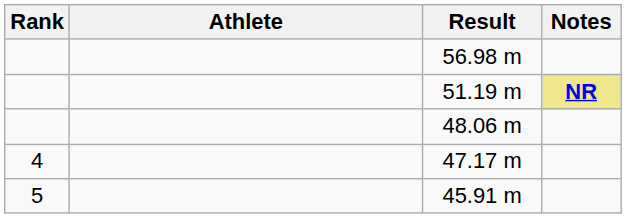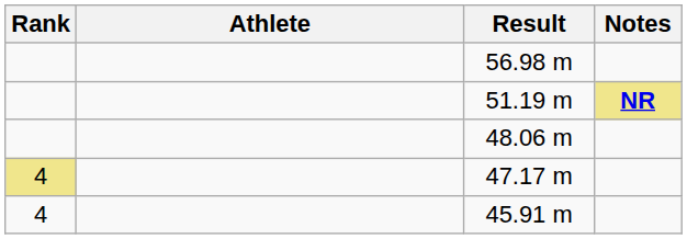47.17 m | Rank: no background -> khaki background
45.91 m | Rank: 5 -> 4
